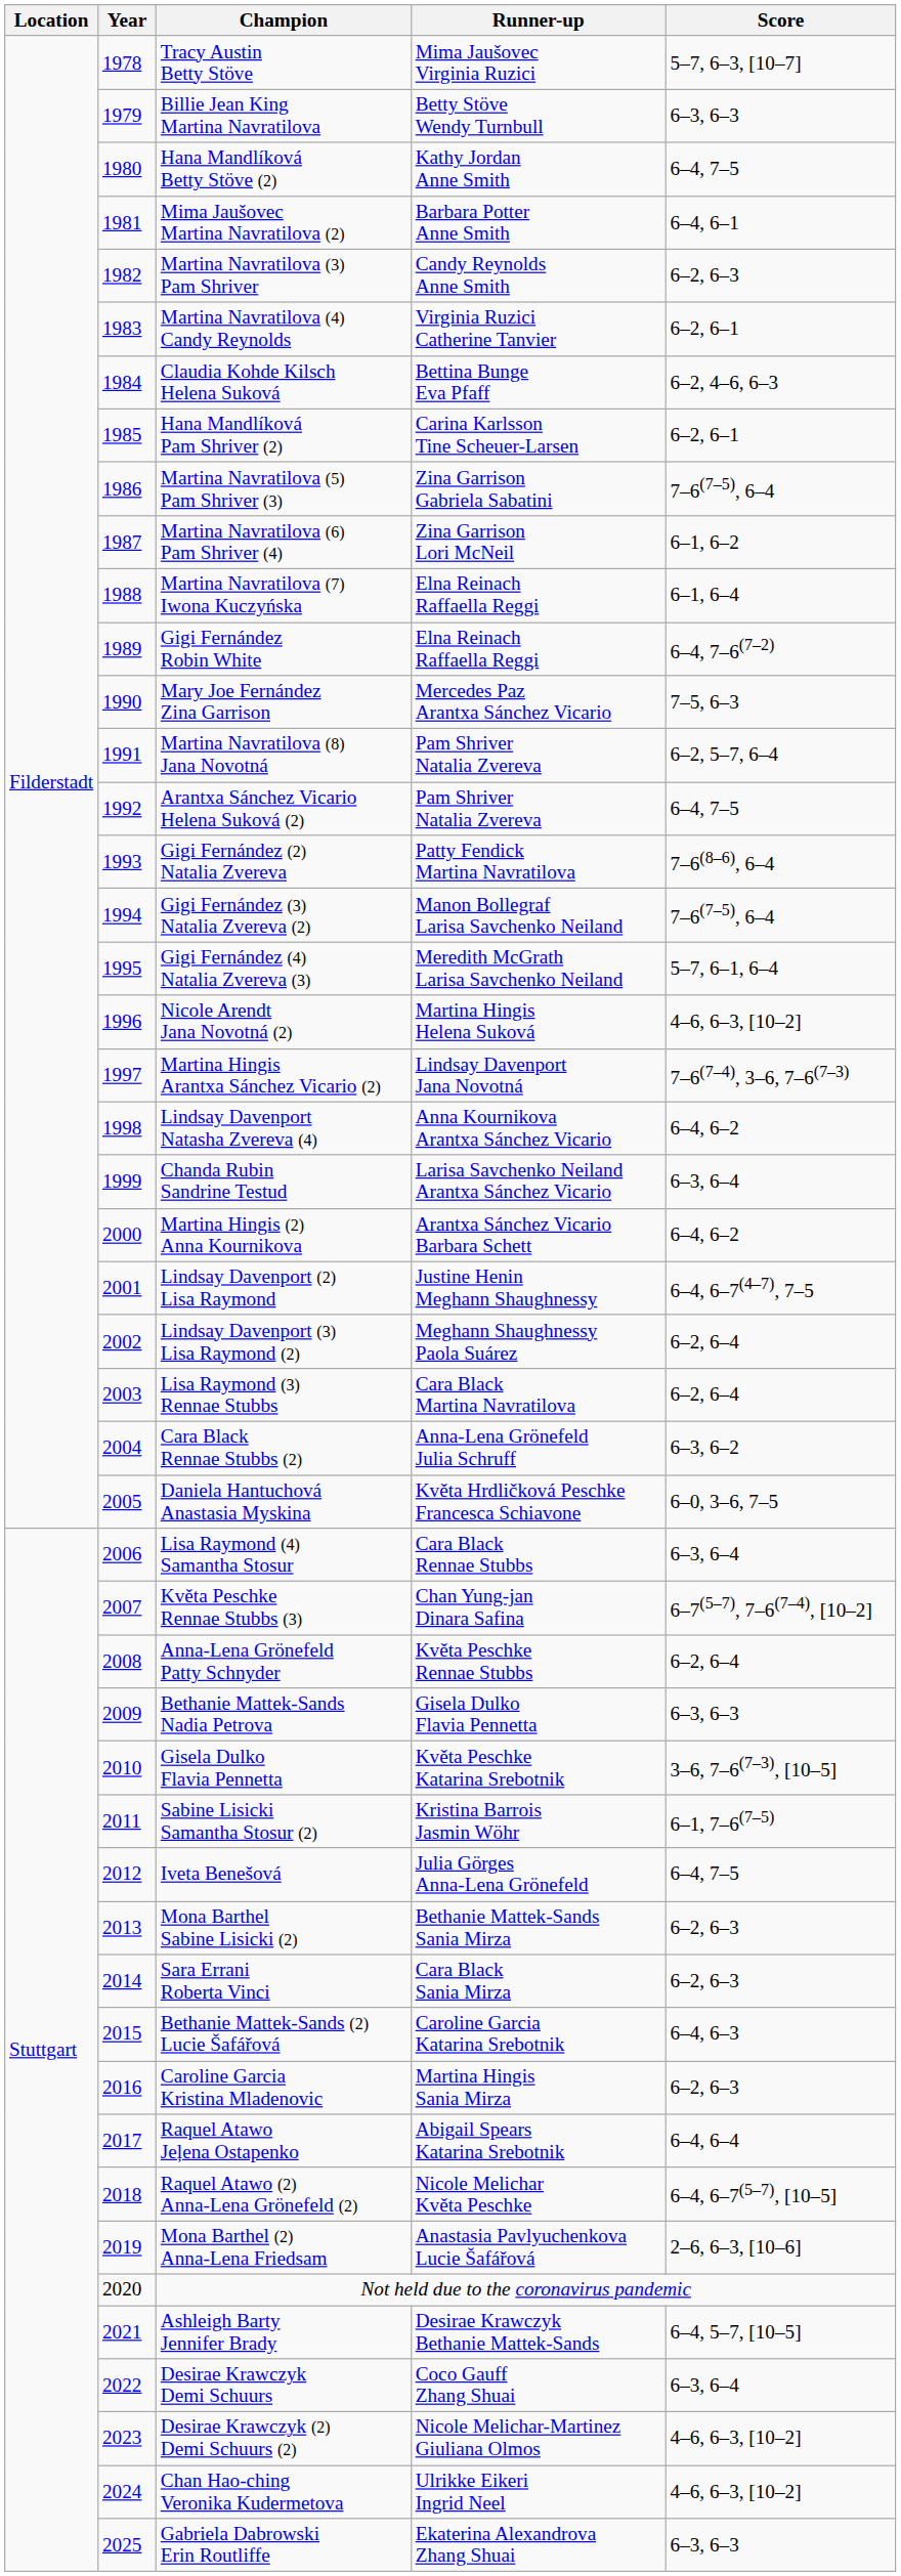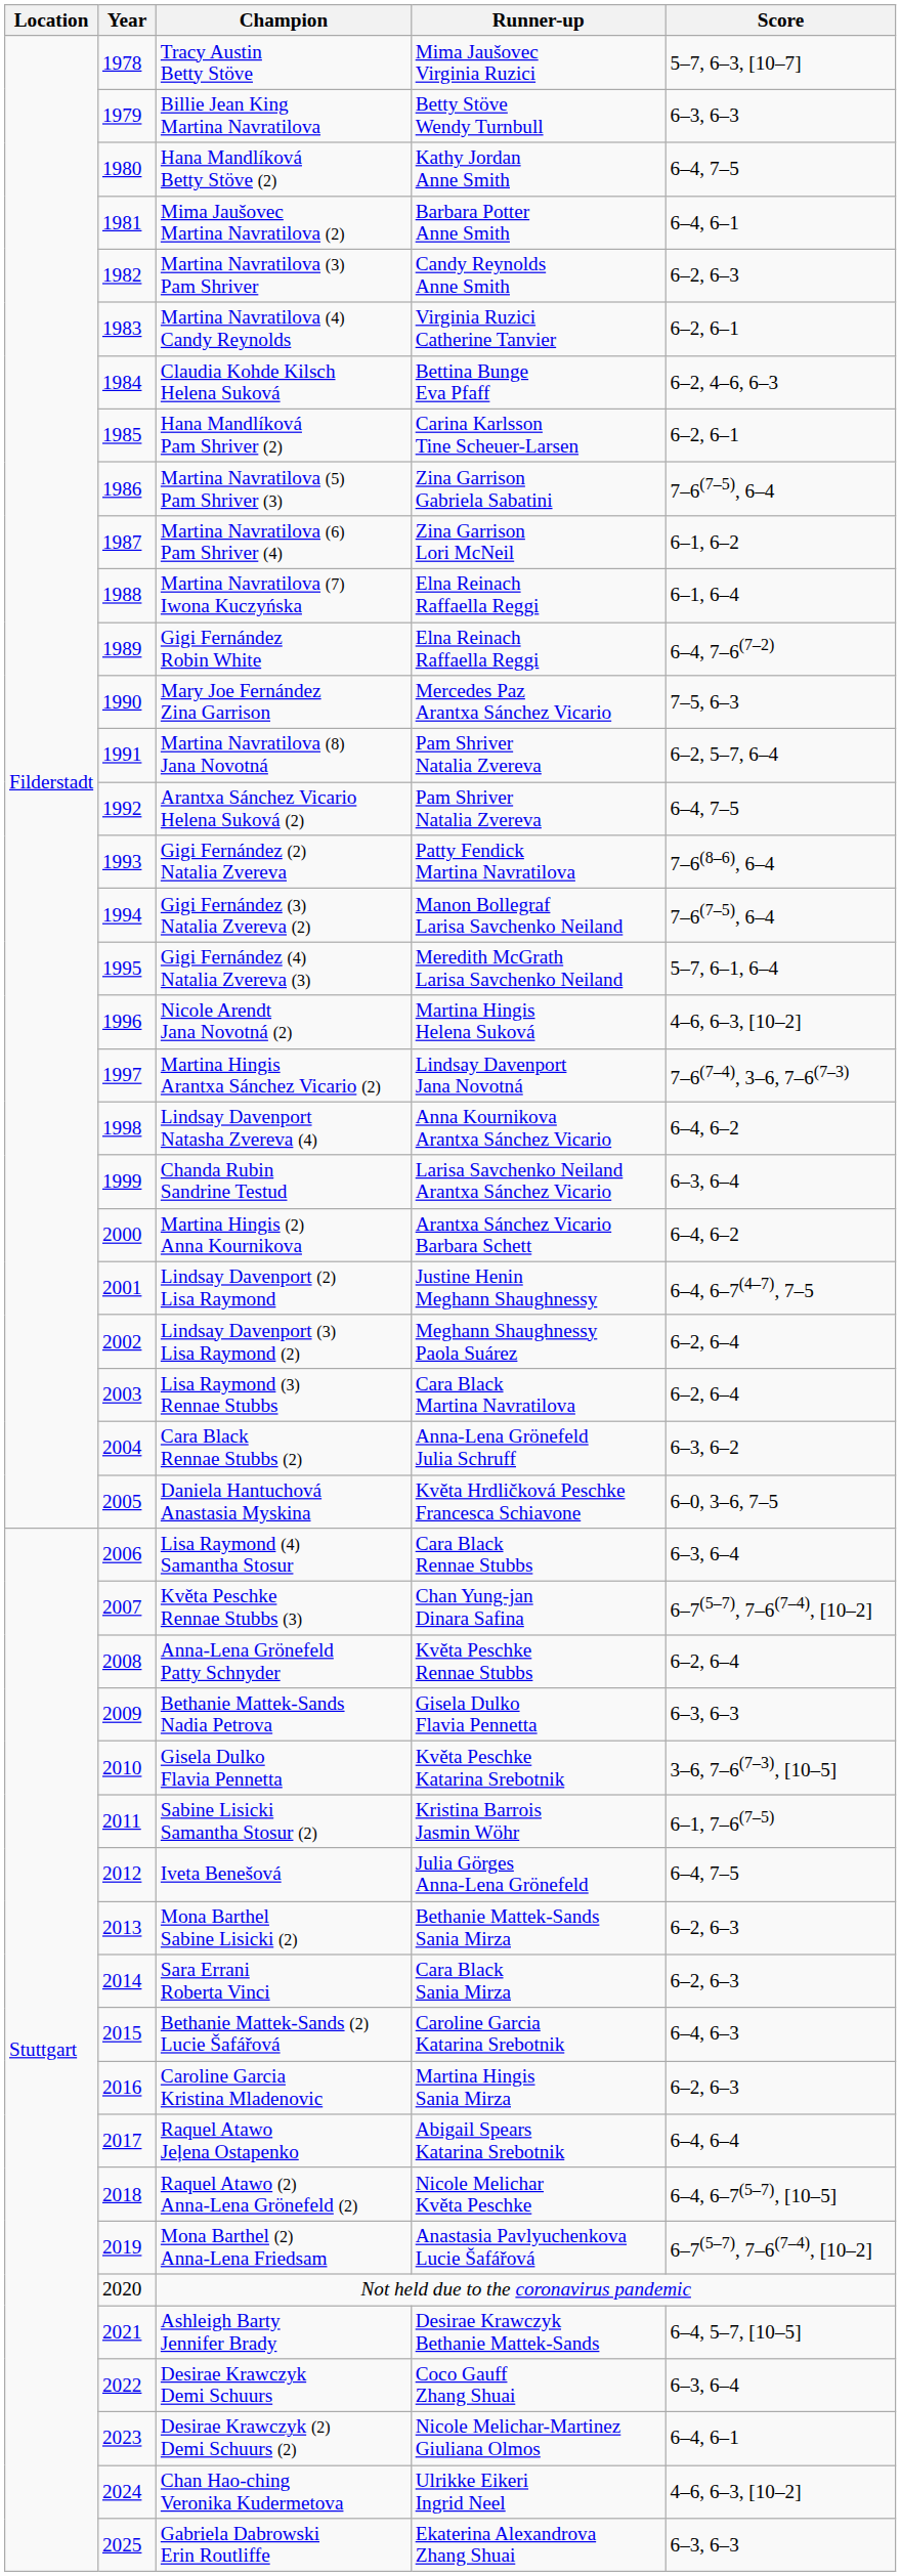Mona Barthel (2) Anna-Lena Friedsam | Score: 2–6, 6–3, [10–6] -> 6–7(5–7), 7–6(7–4), [10–2]
Desirae Krawczyk (2) Demi Schuurs (2) | Score: 4–6, 6–3, [10–2] -> 6–4, 6–1
